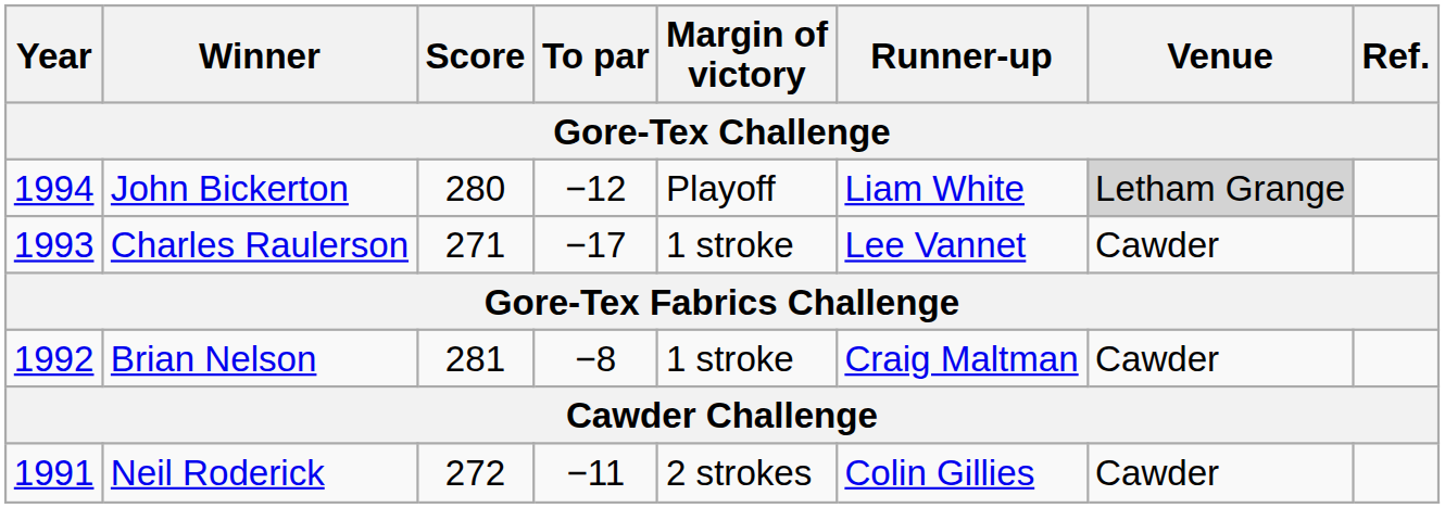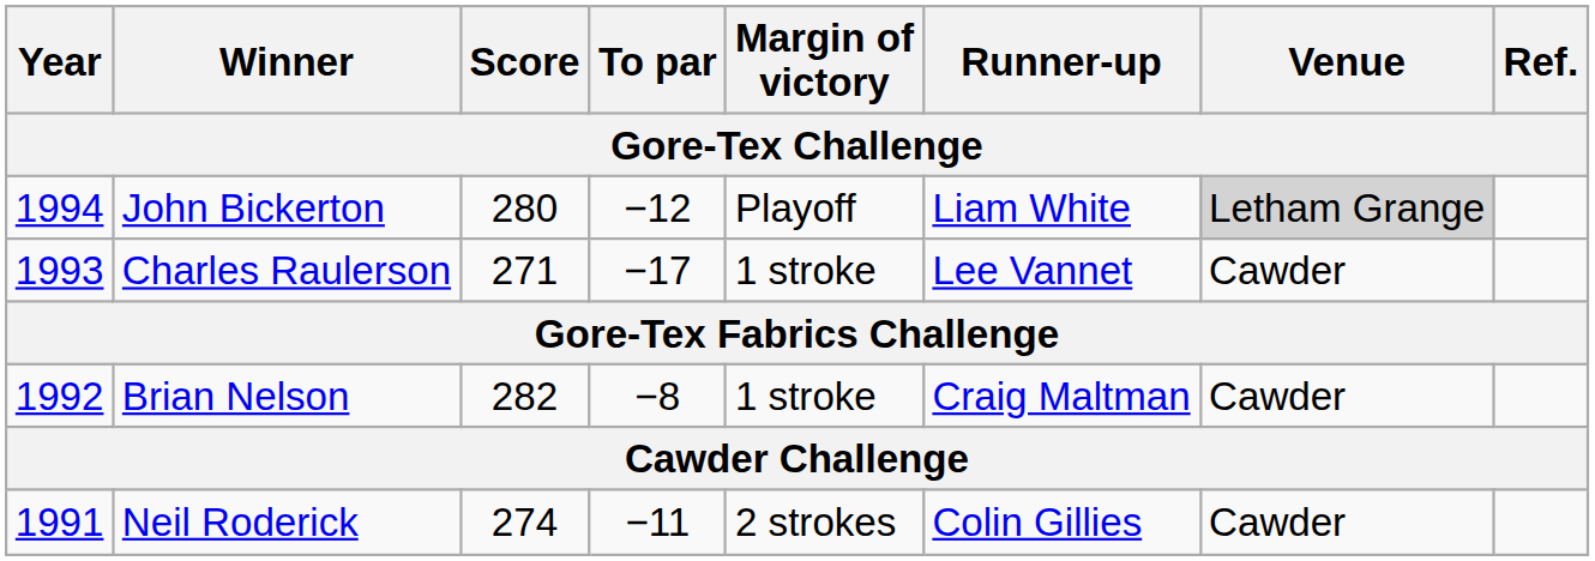Brian Nelson | Score: 281 -> 282
Neil Roderick | Score: 272 -> 274
